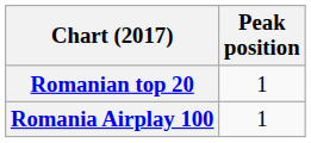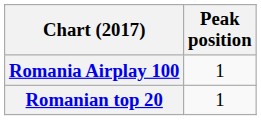rows swapped: Romanian top 20 <-> Romania Airplay 100
